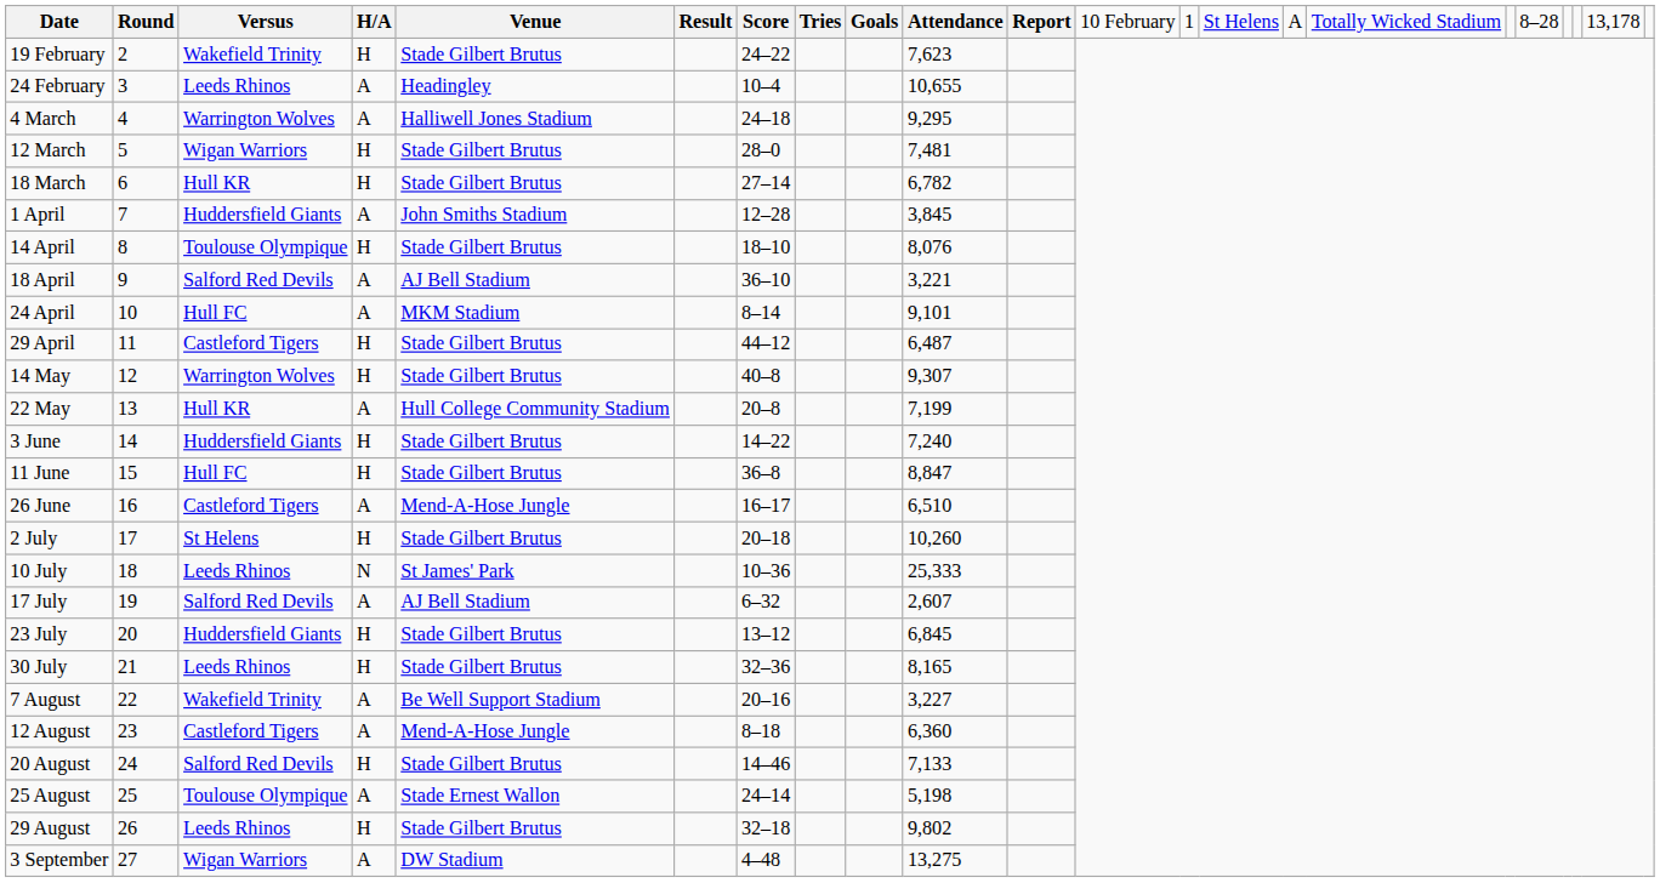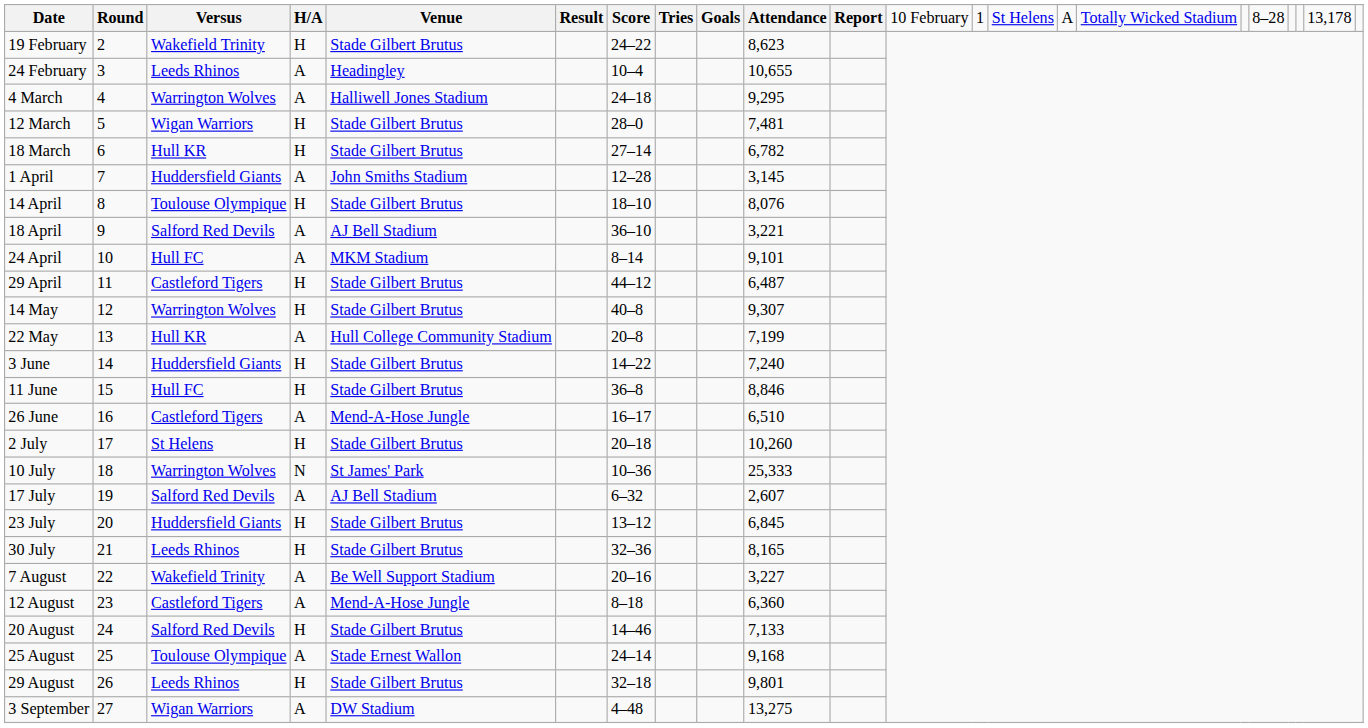19 February | column 10: 7,623 -> 8,623
1 April | column 10: 3,845 -> 3,145
11 June | column 10: 8,847 -> 8,846
10 July | column 3: Leeds Rhinos -> Warrington Wolves
25 August | column 10: 5,198 -> 9,168
29 August | column 10: 9,802 -> 9,801
